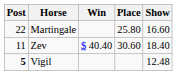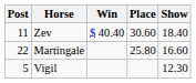rows swapped: Zev <-> Martingale
Vigil | Post: bold -> normal
Vigil | Show: 12.48 -> 12.30
